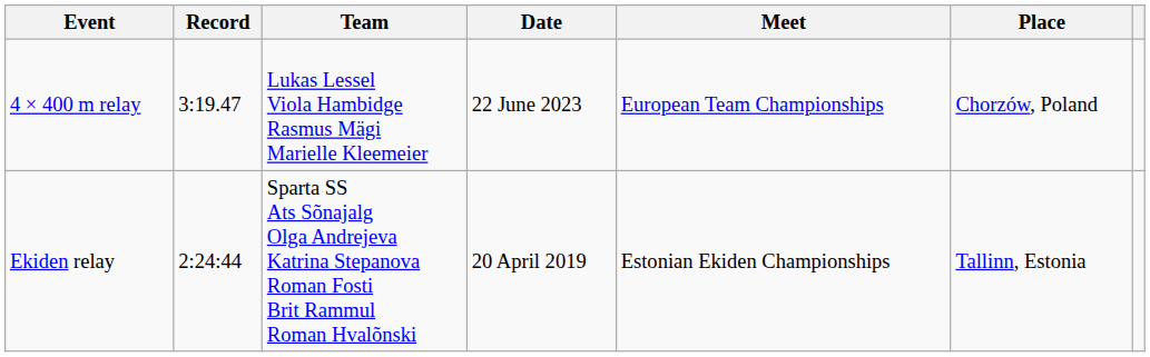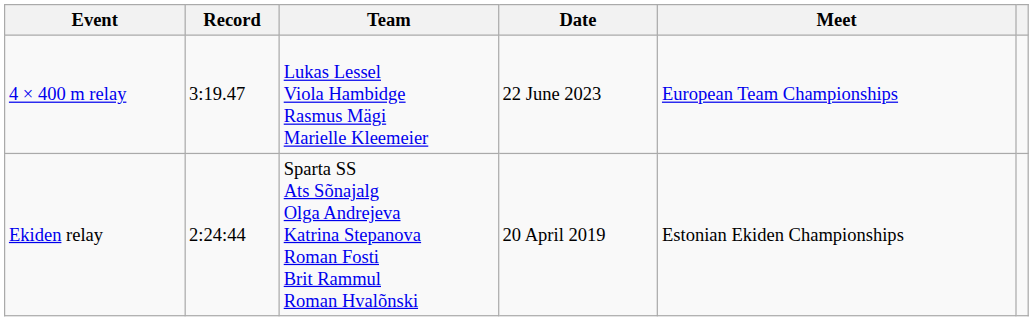- column: Place | Chorzów, Poland | Tallinn, Estonia
